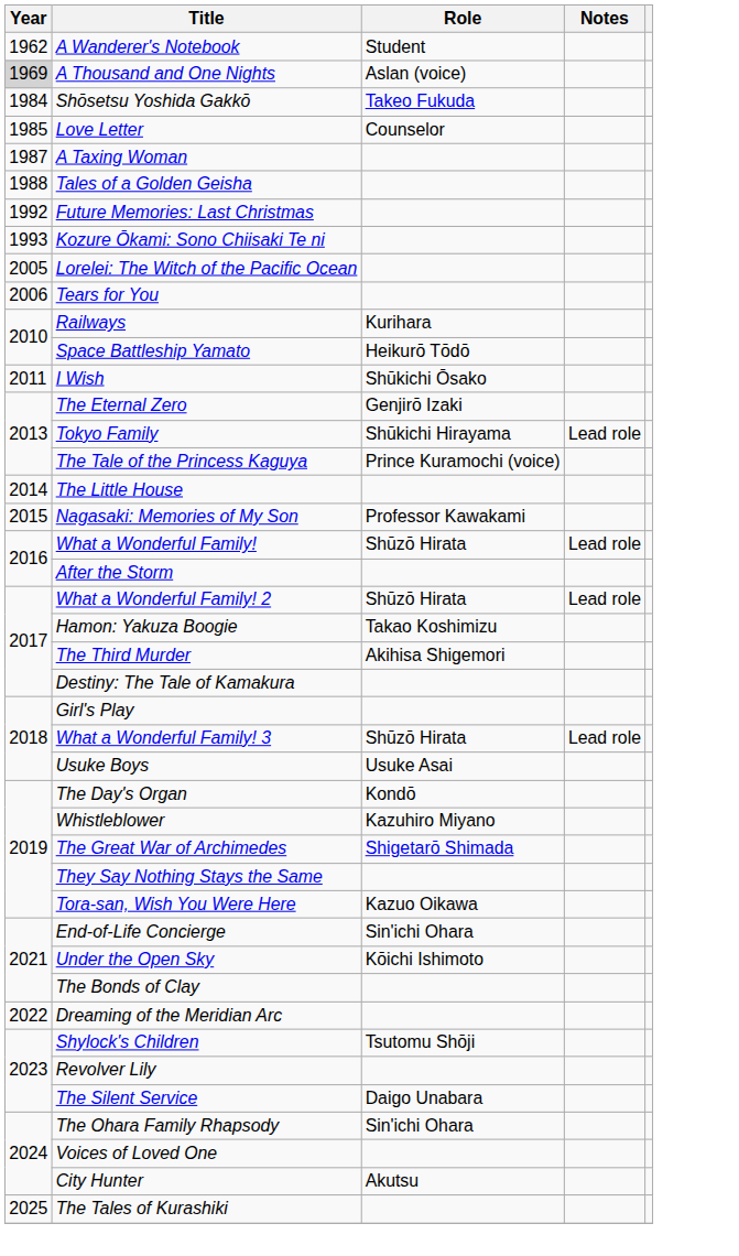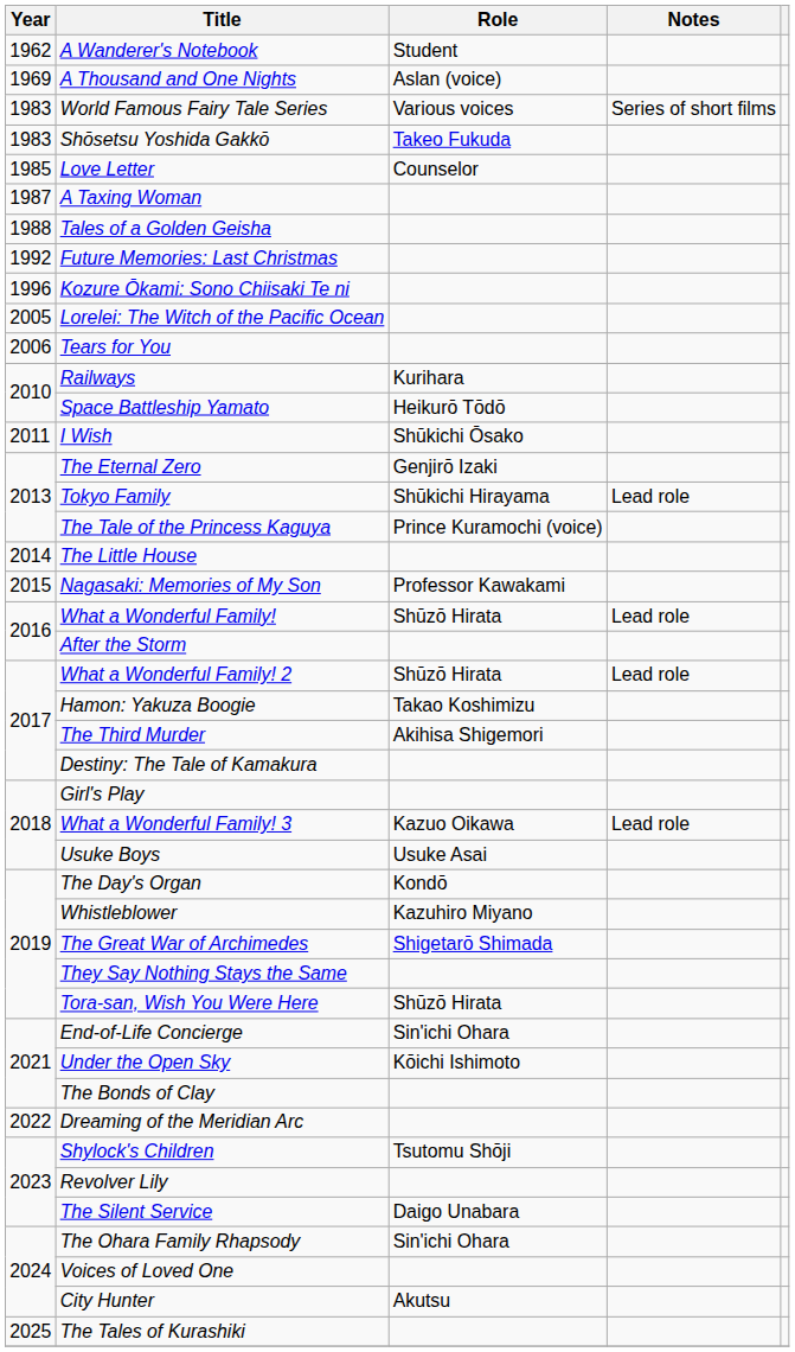A Thousand and One Nights | Year: lightgrey background -> no background
+ row: 1983 | World Famous Fairy Tale Series | Various voices | Series of short films
Shōsetsu Yoshida Gakkō | Year: 1984 -> 1983
Kozure Ōkami: Sono Chiisaki Te ni | Year: 1993 -> 1996
What a Wonderful Family! 3 | Role: Shūzō Hirata -> Kazuo Oikawa
Tora-san, Wish You Were Here | Role: Kazuo Oikawa -> Shūzō Hirata
